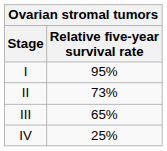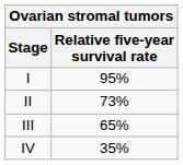IV | Relative five-year survival rate: 25% -> 35%
